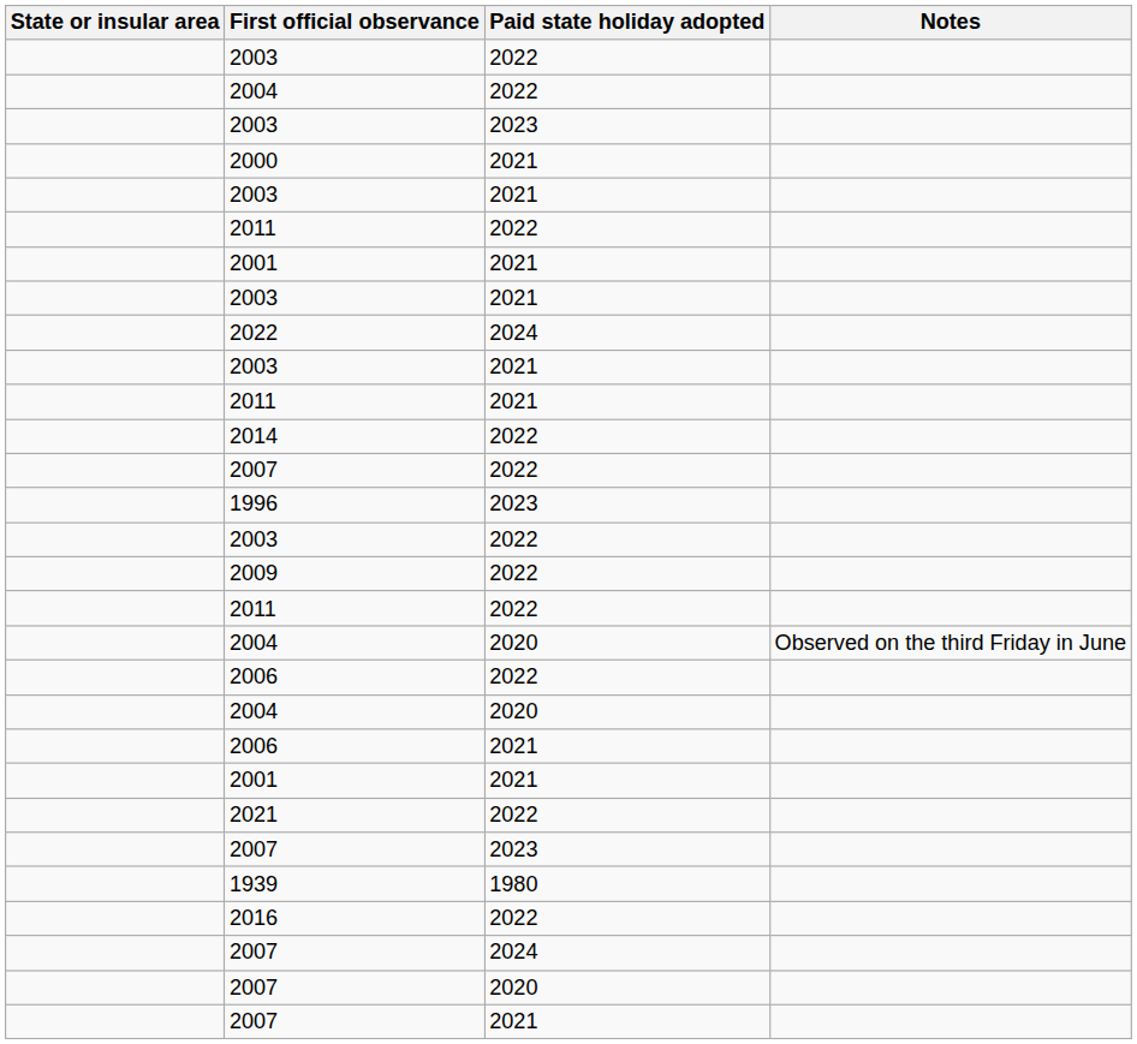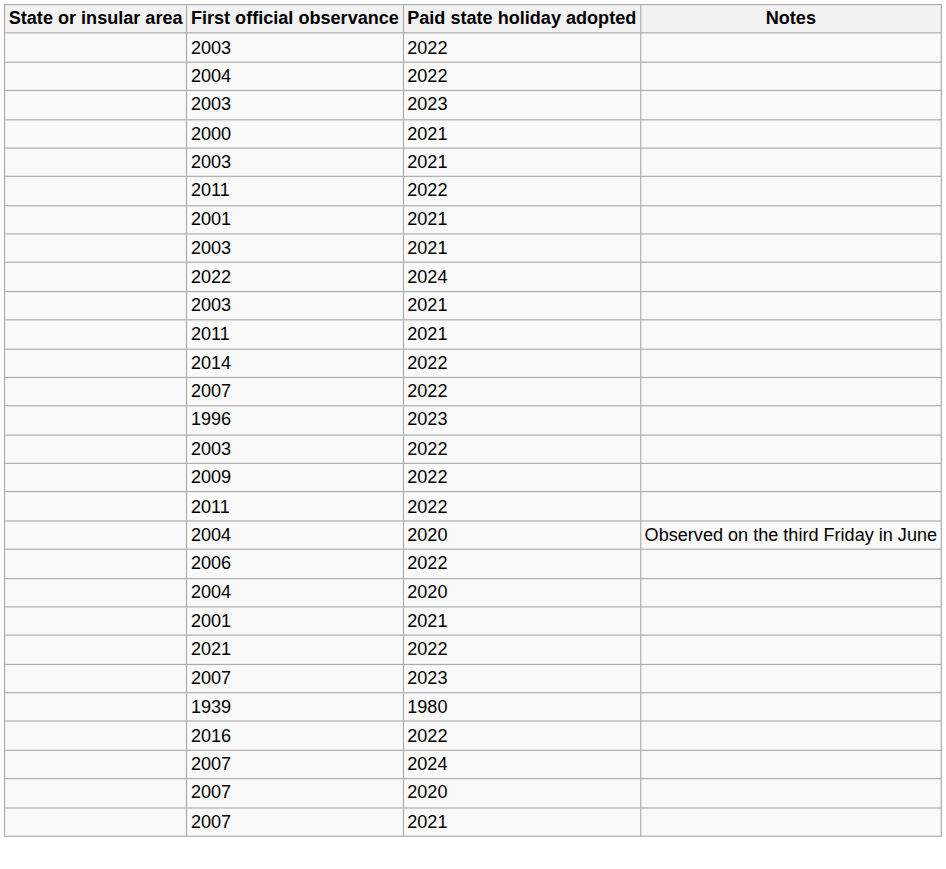- row: 2006 | 2021
